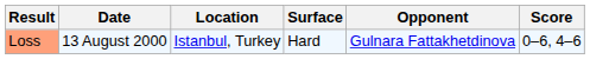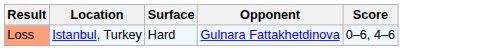- column: Date | 13 August 2000
